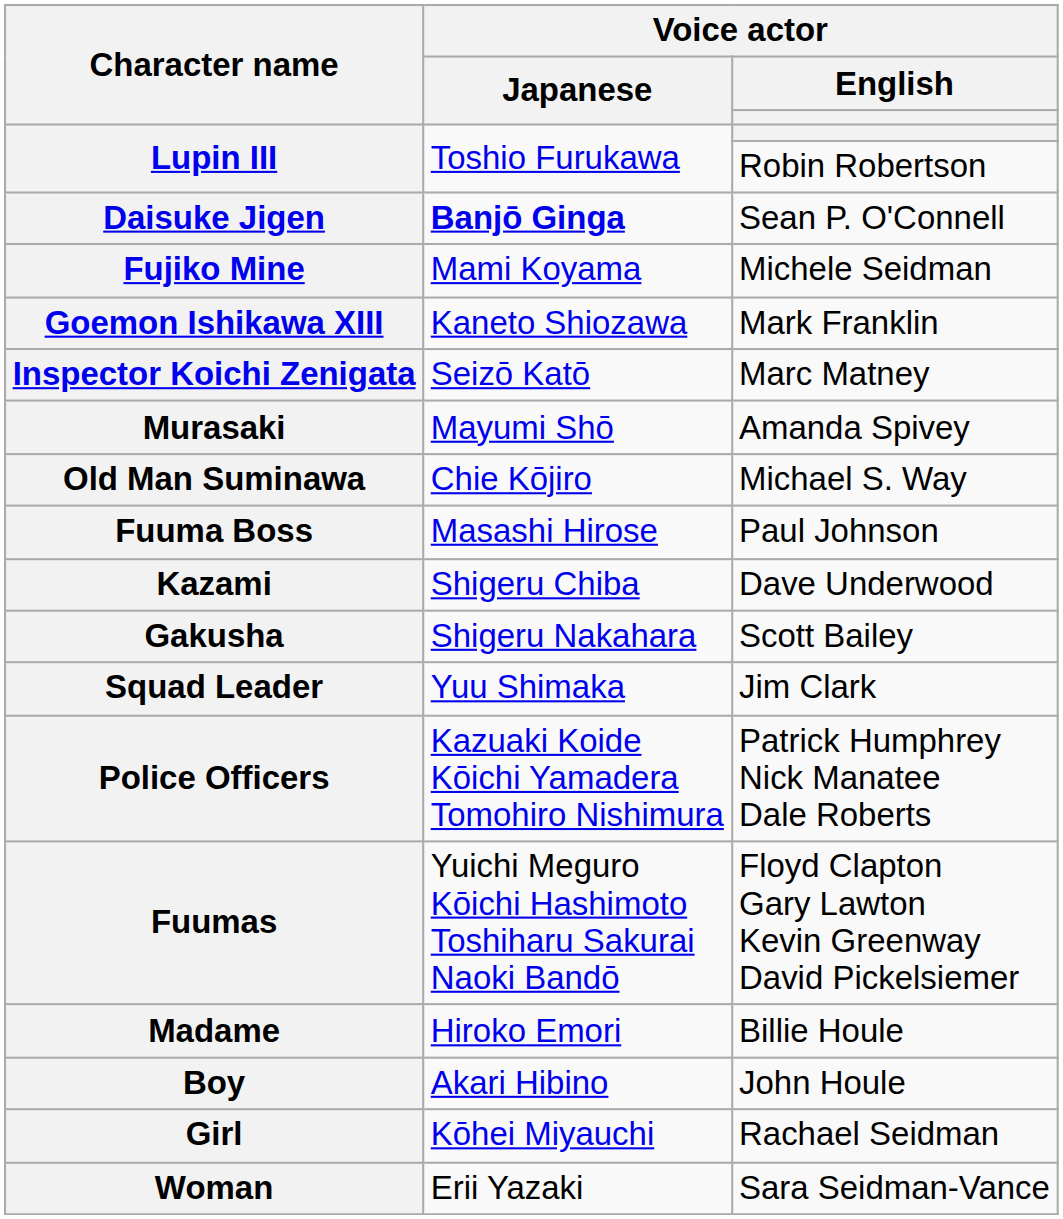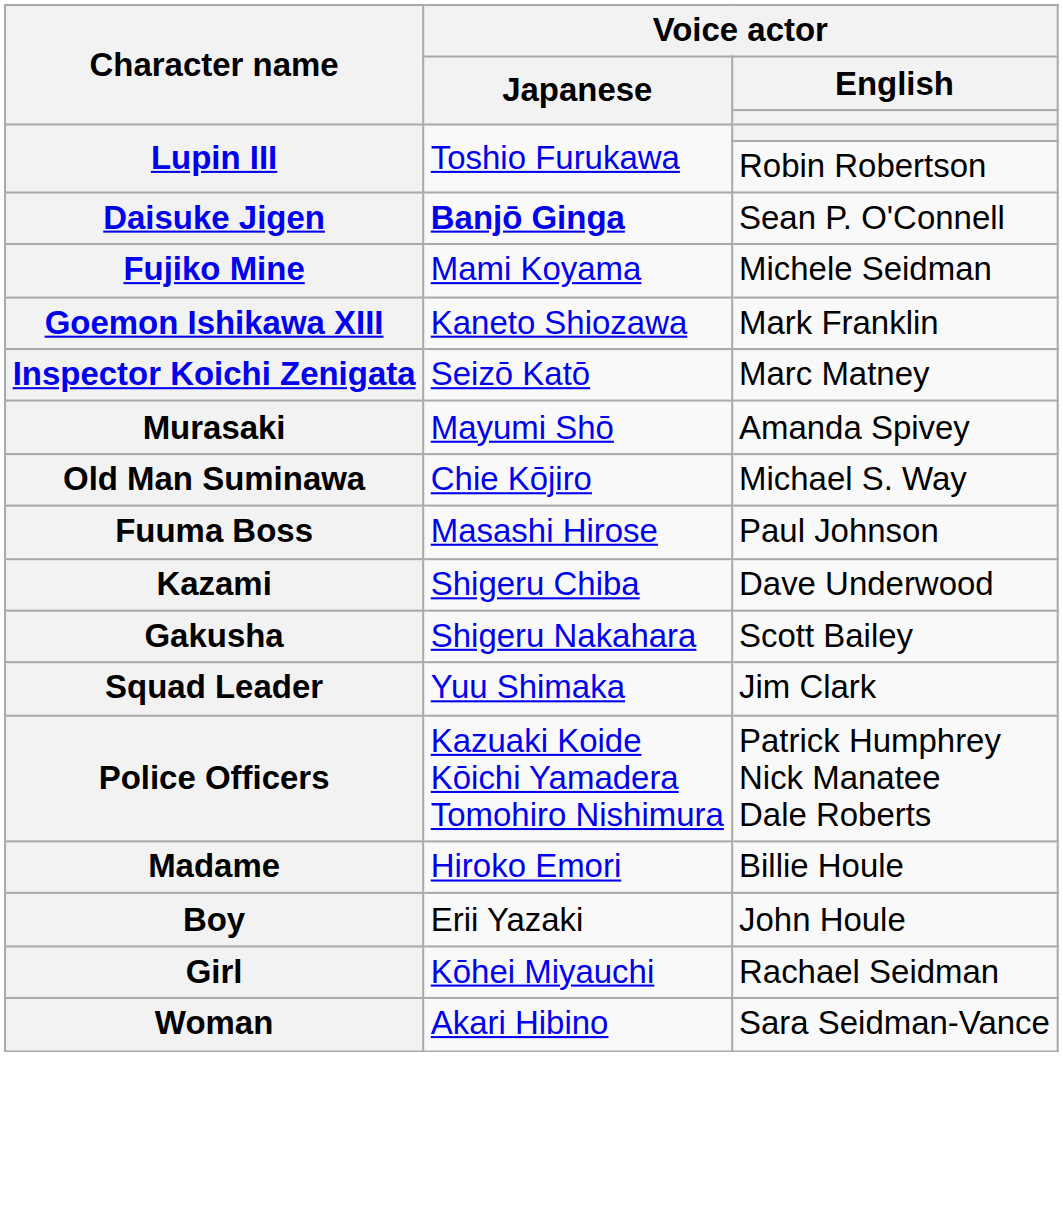- row: Fuumas | Yuichi Meguro Kōichi Hashimoto Toshiharu Sakurai Naoki Bandō | Floyd Clapton Gary Lawton Kevin Greenway David Pickelsiemer
Boy | Voice actor / Japanese: Akari Hibino -> Erii Yazaki
Woman | Voice actor / Japanese: Erii Yazaki -> Akari Hibino
